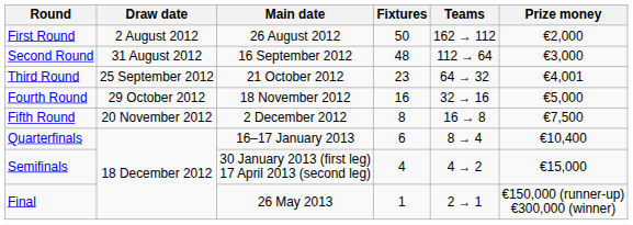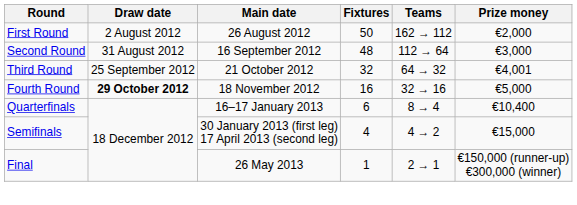Third Round | Fixtures: 23 -> 32
Fourth Round | Draw date: normal -> bold
- row: Fifth Round | 20 November 2012 | 2 December 2012 | 8 | 16 → 8 | €7,500
